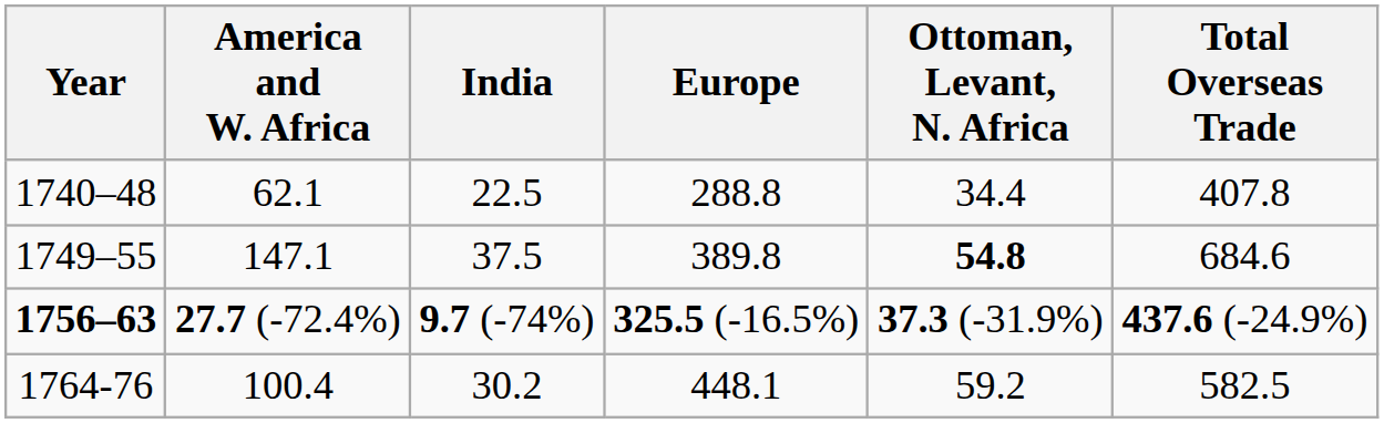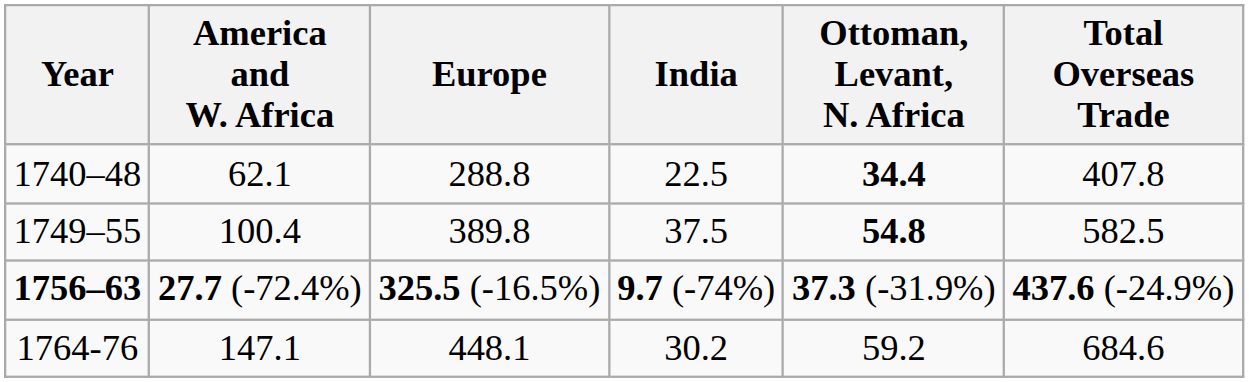columns swapped: India <-> Europe
1740–48 | Ottoman, Levant, N. Africa: normal -> bold
1749–55 | America and W. Africa: 147.1 -> 100.4
1749–55 | Total Overseas Trade: 684.6 -> 582.5
1764-76 | America and W. Africa: 100.4 -> 147.1
1764-76 | Total Overseas Trade: 582.5 -> 684.6
